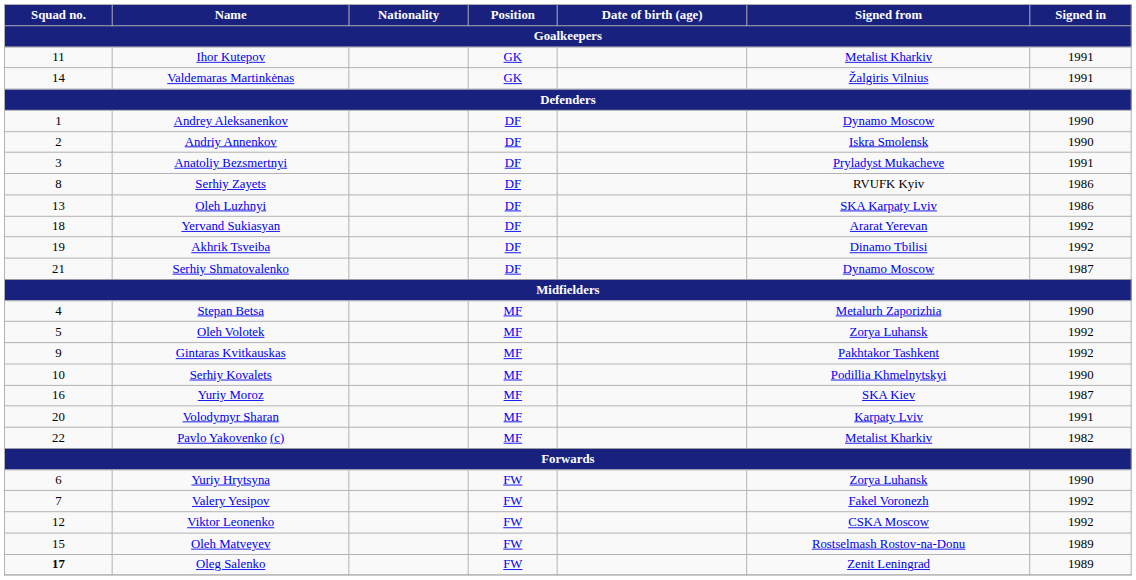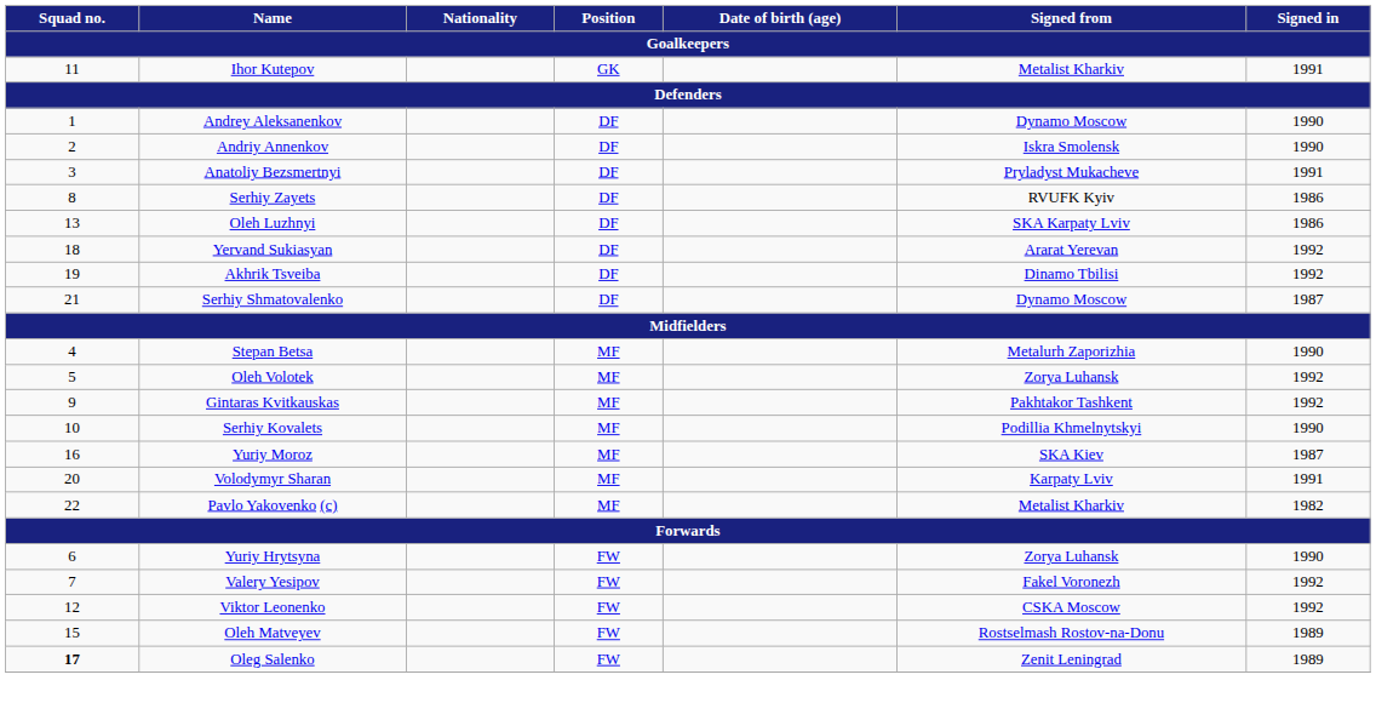- row: 14 | Valdemaras Martinkėnas | GK | Žalgiris Vilnius | 1991
